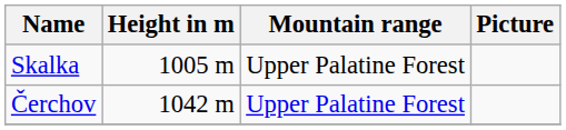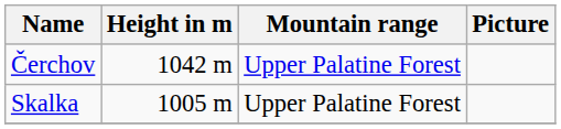rows swapped: Čerchov <-> Skalka
